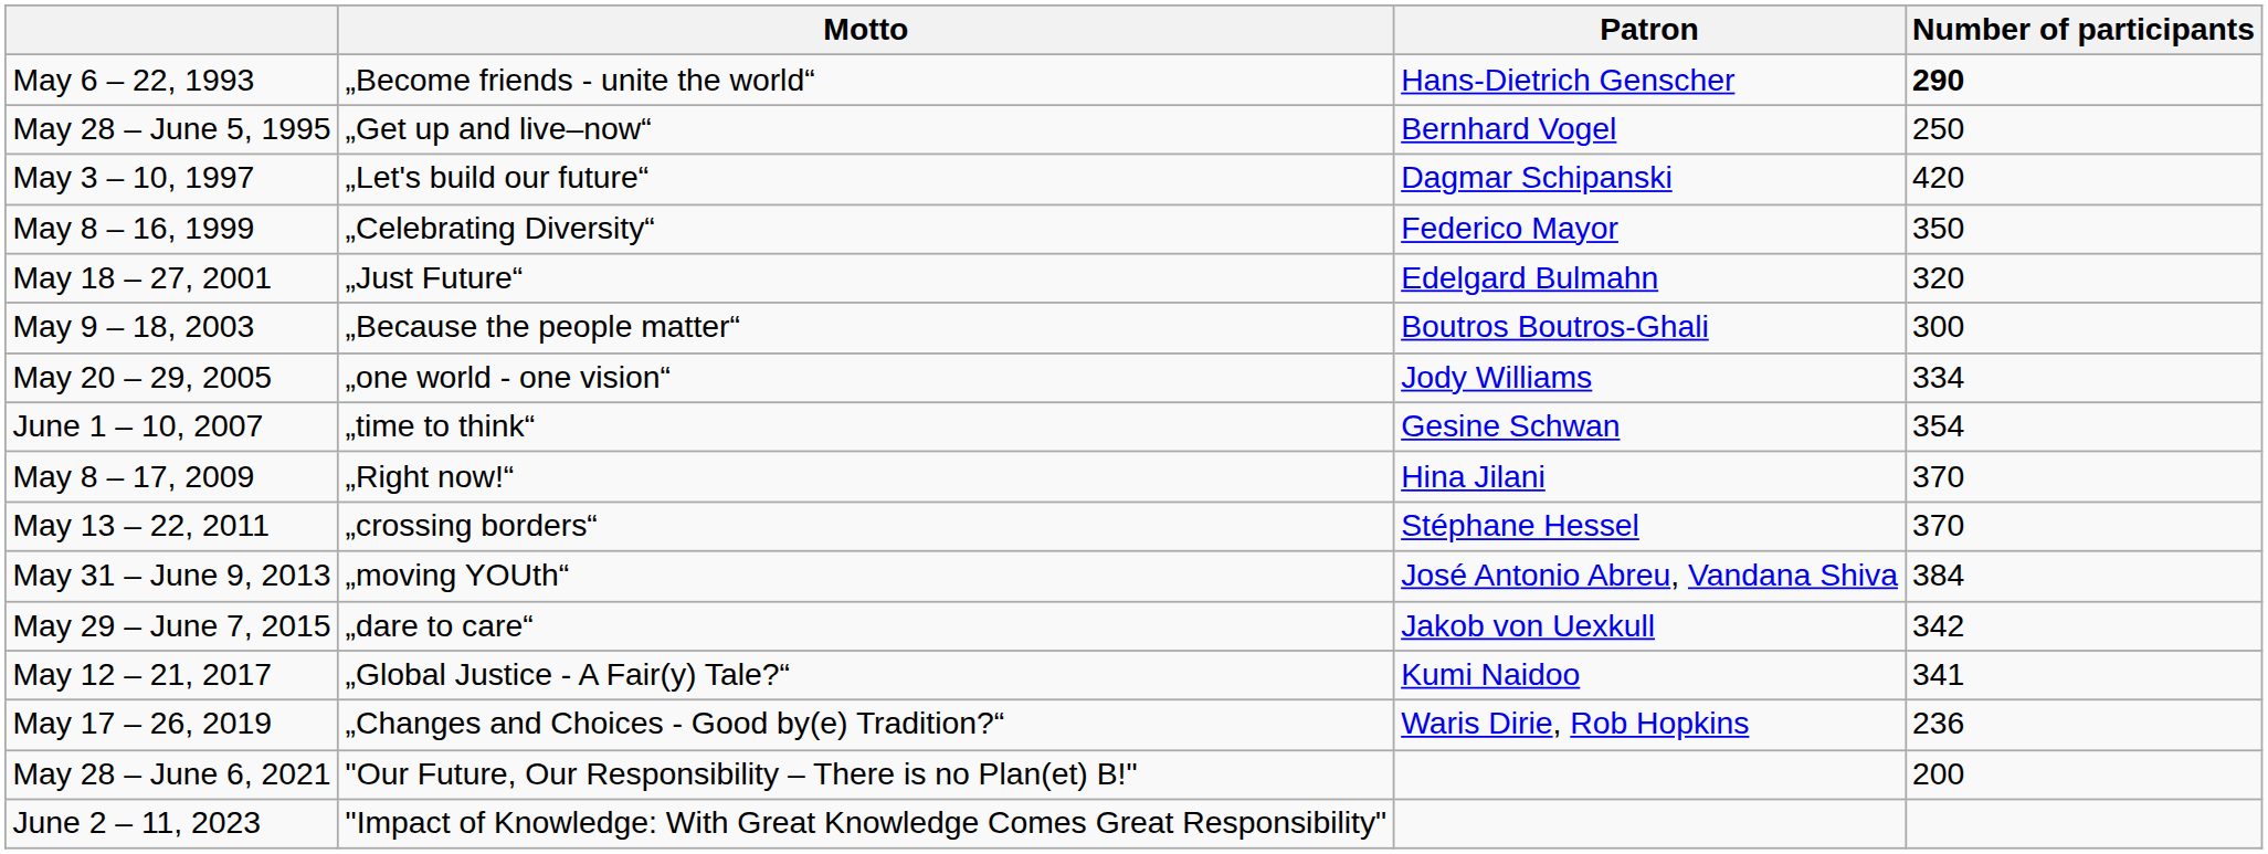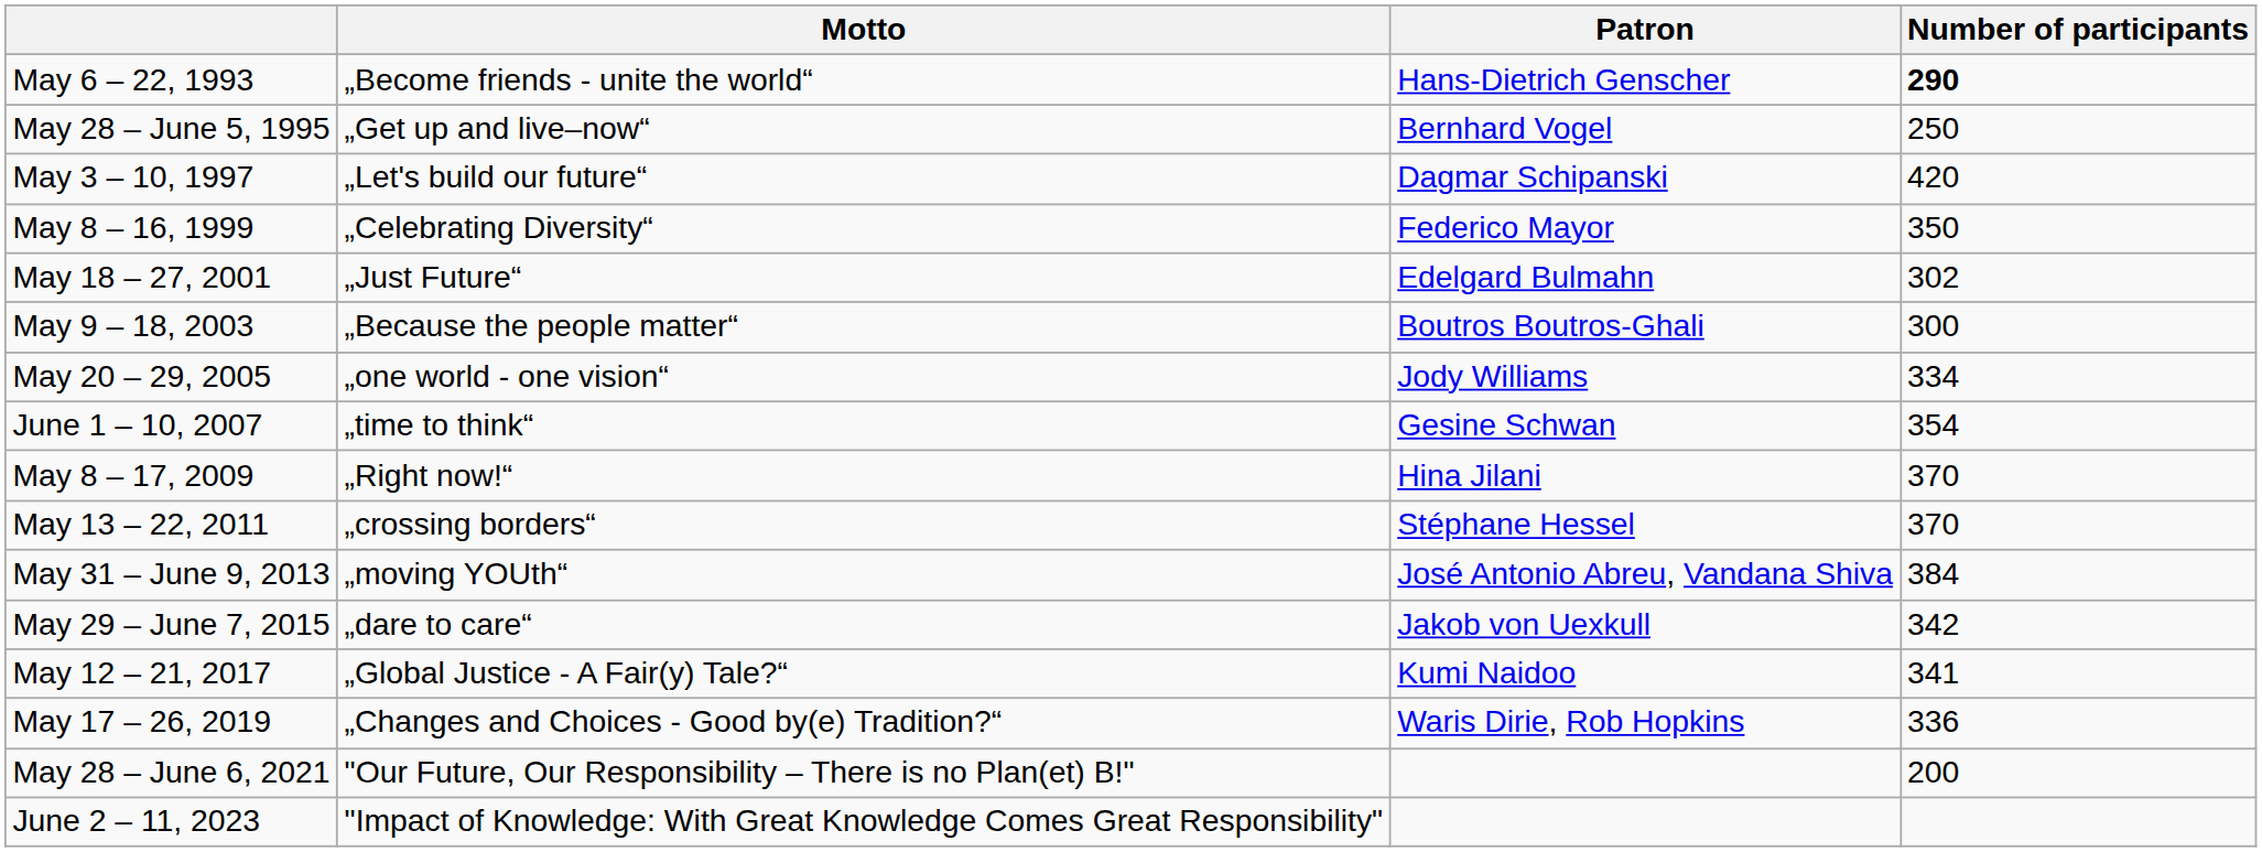May 18 – 27, 2001 | Number of participants: 320 -> 302
May 17 – 26, 2019 | Number of participants: 236 -> 336
